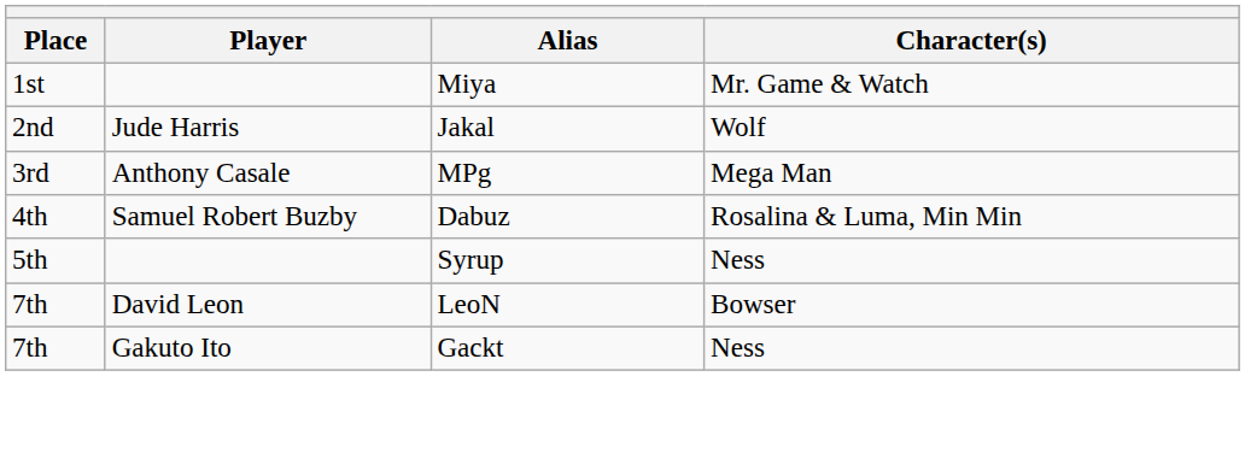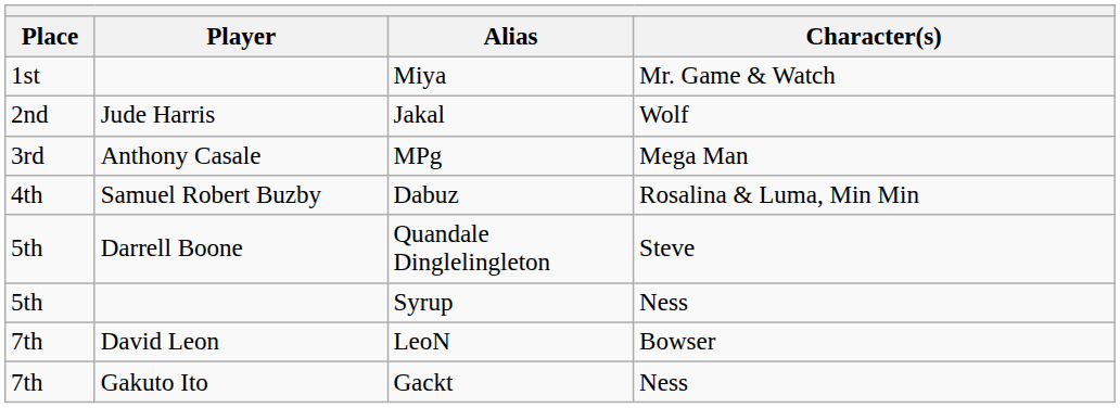+ row: 5th | Darrell Boone | Quandale Dinglelingleton | Steve
